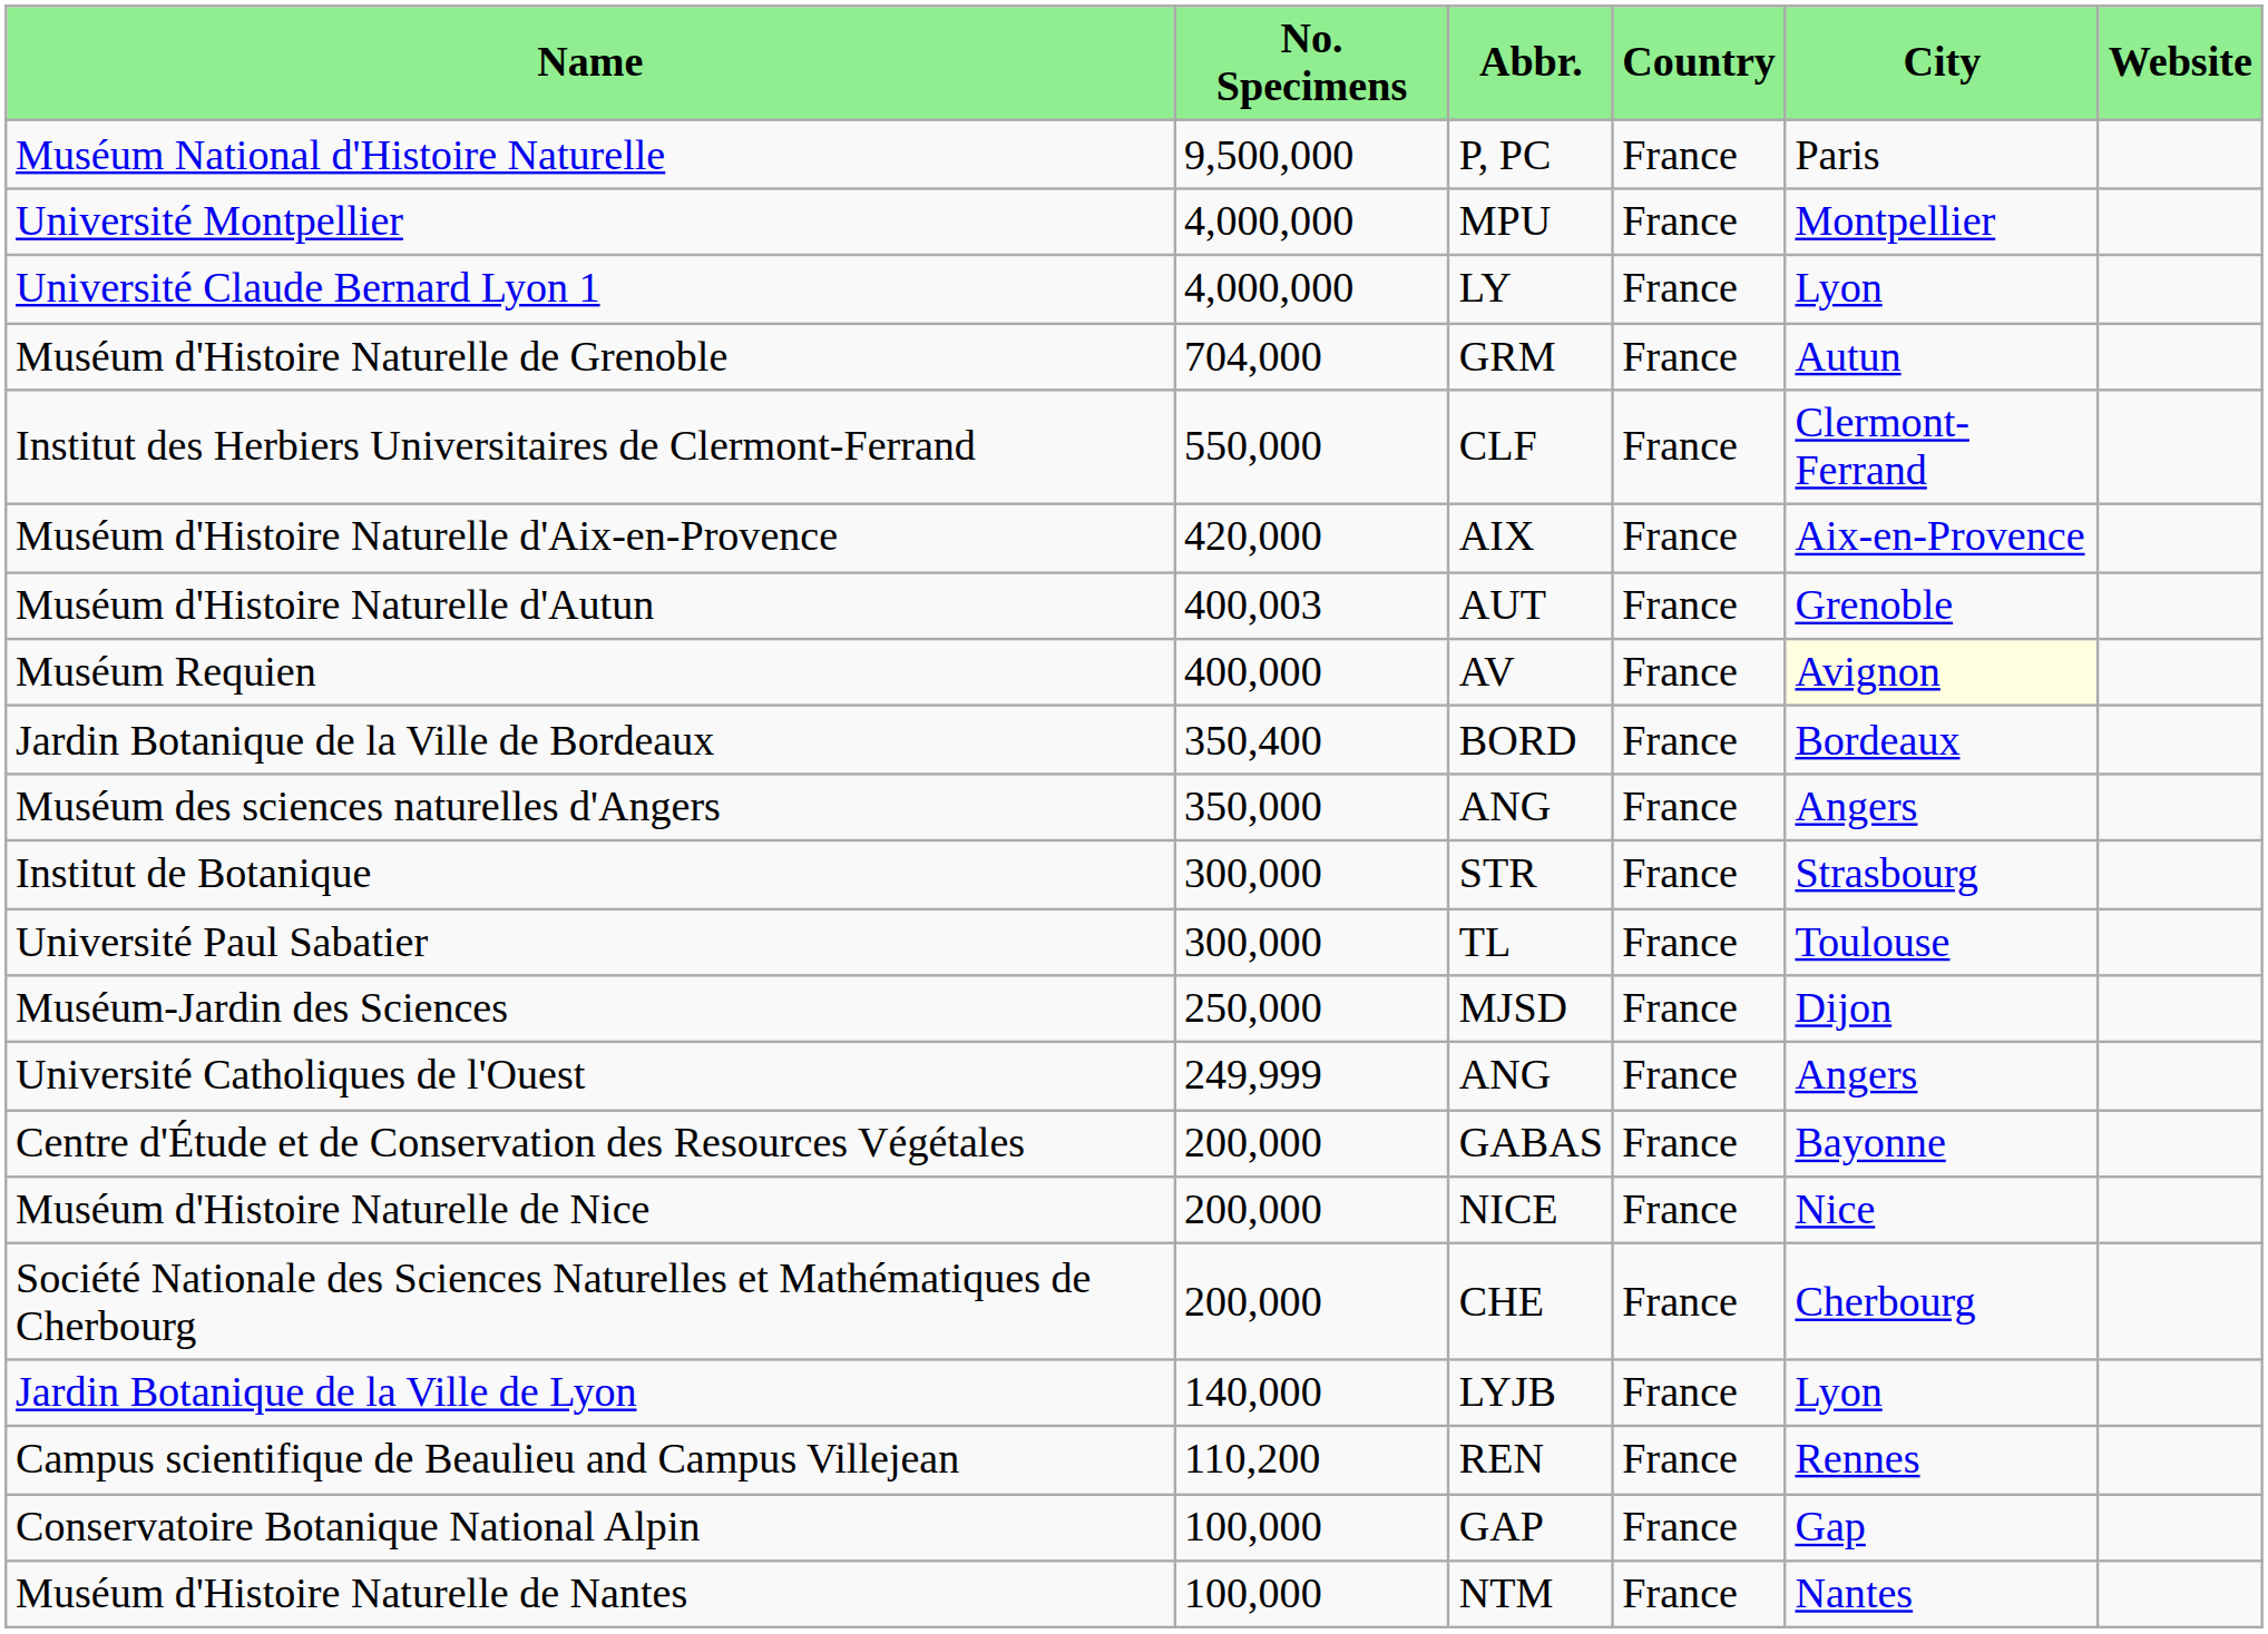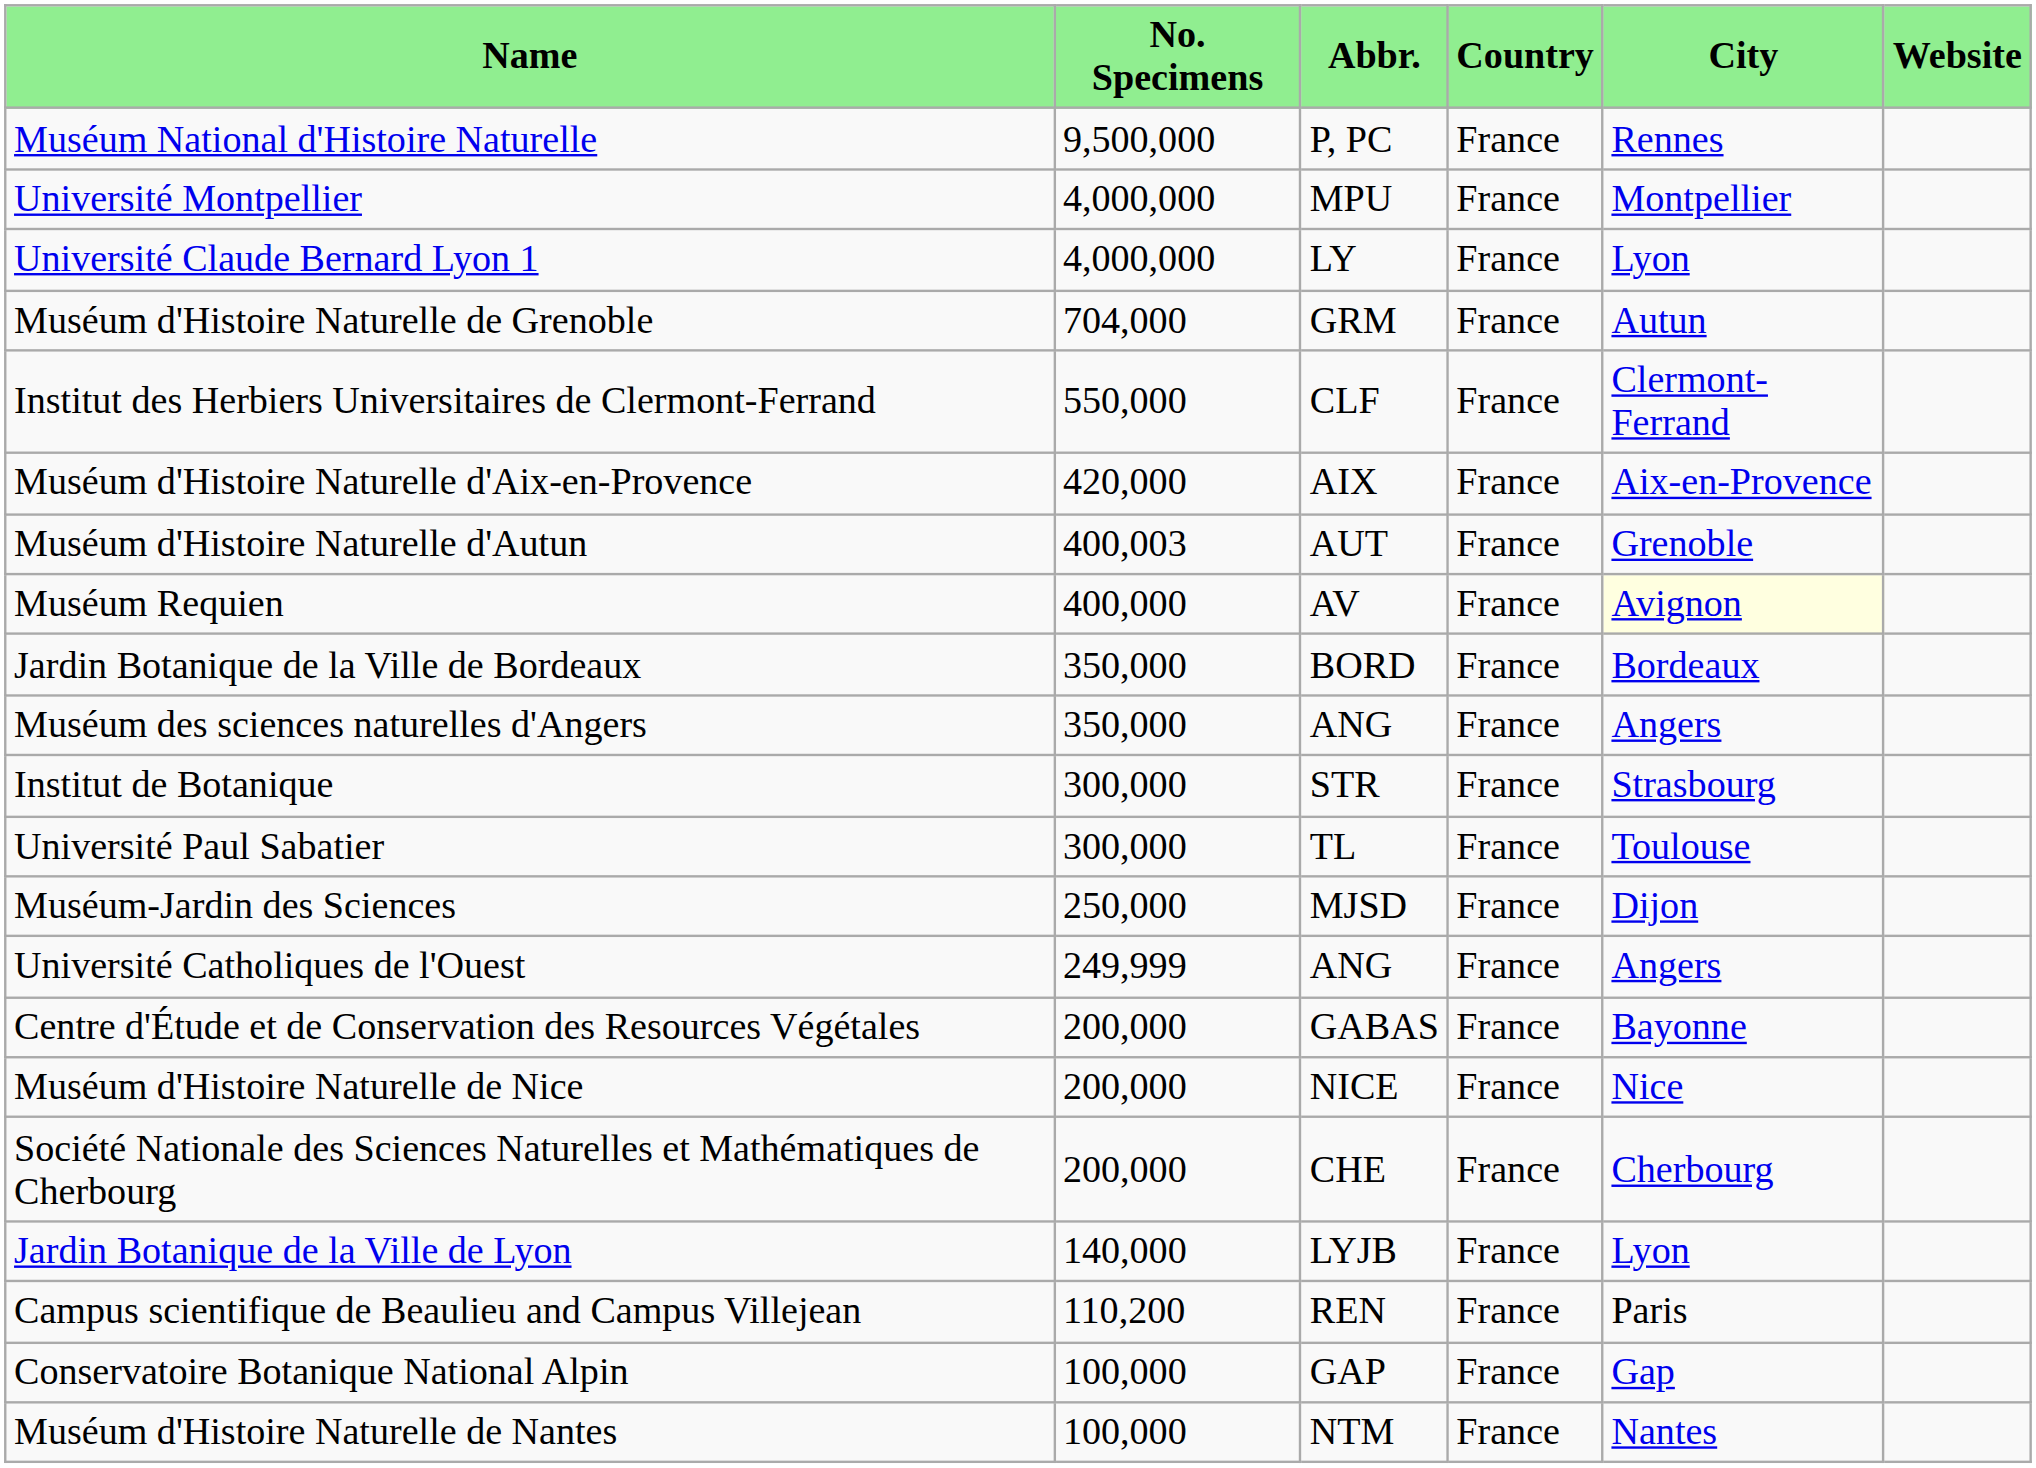Muséum National d'Histoire Naturelle | City: Paris -> Rennes
Jardin Botanique de la Ville de Bordeaux | No. Specimens: 350,400 -> 350,000
Campus scientifique de Beaulieu and Campus Villejean | City: Rennes -> Paris
